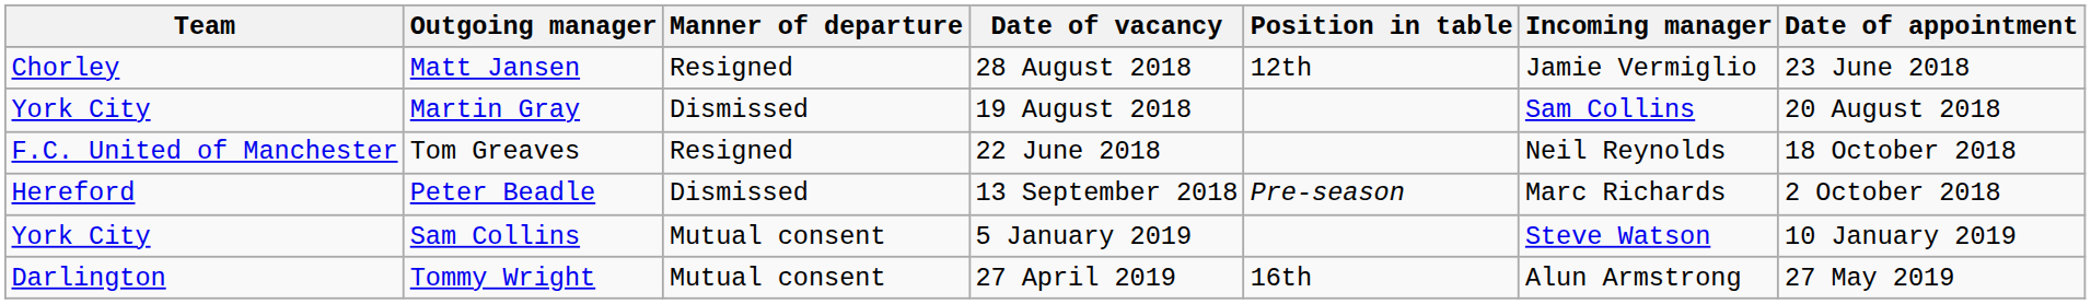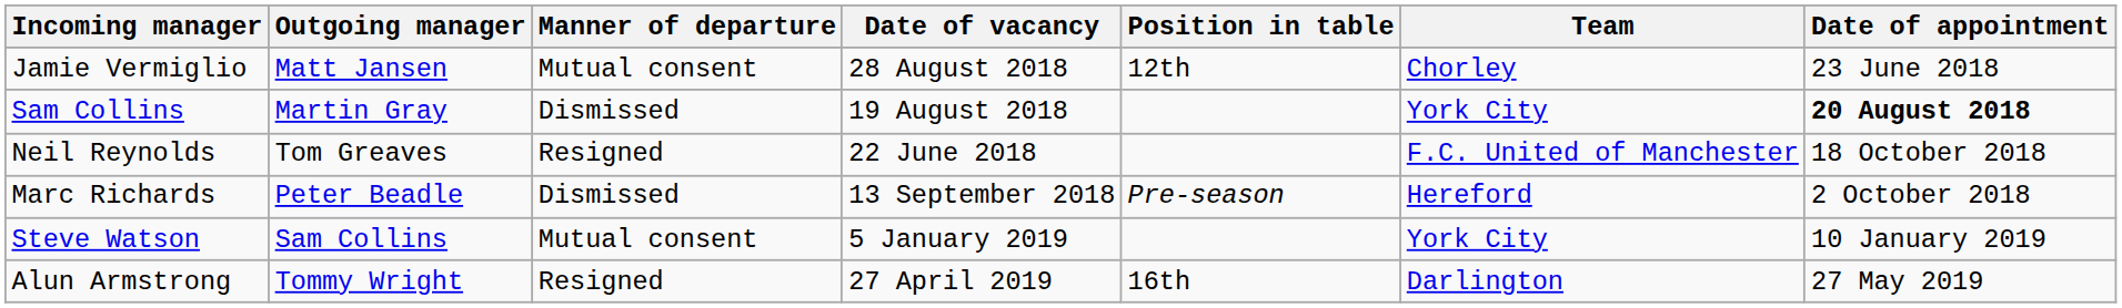columns swapped: Team <-> Incoming manager
Matt Jansen | Manner of departure: Resigned -> Mutual consent
Martin Gray | Date of appointment: normal -> bold
Tommy Wright | Manner of departure: Mutual consent -> Resigned
